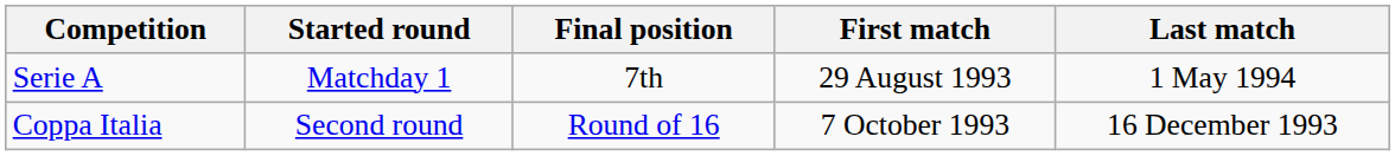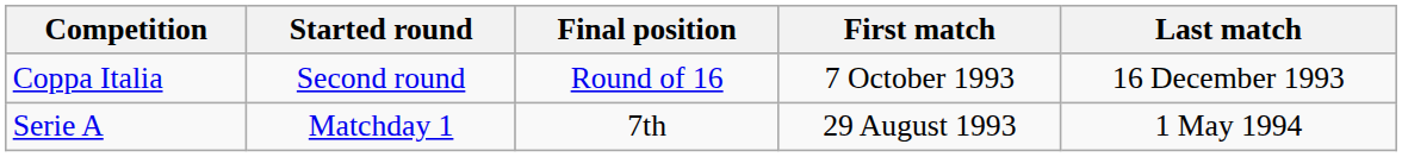rows swapped: Serie A <-> Coppa Italia
